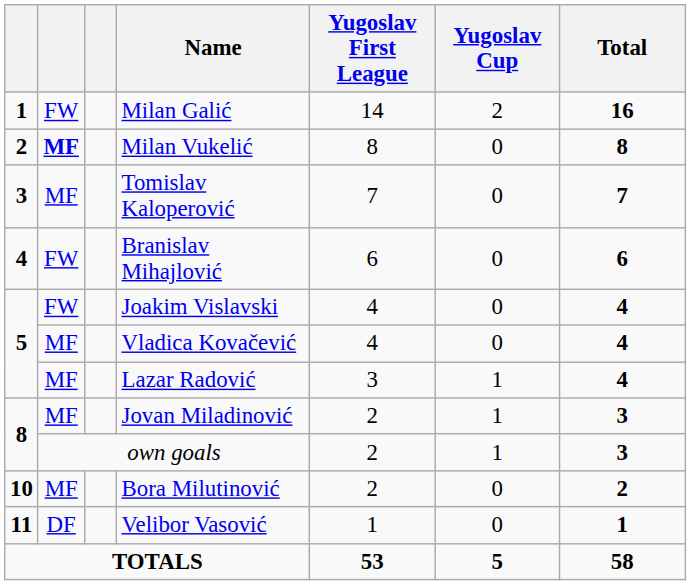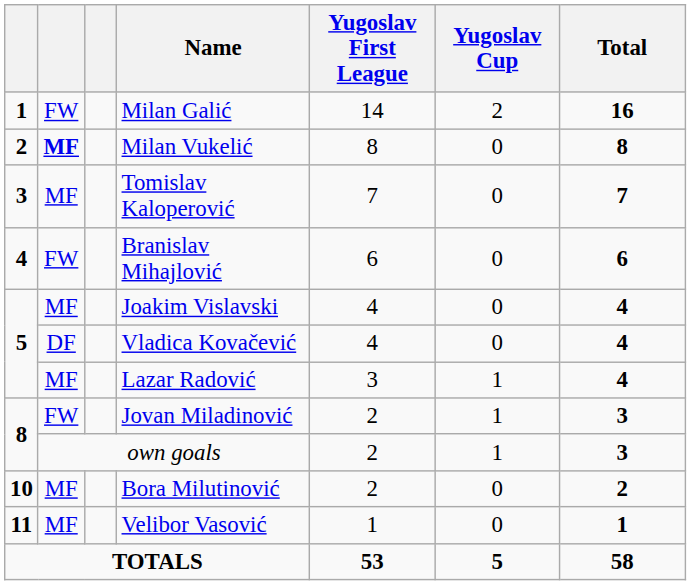Joakim Vislavski | column 2: FW -> MF
Vladica Kovačević | column 2: MF -> DF
Jovan Miladinović | column 2: MF -> FW
Velibor Vasović | column 2: DF -> MF
